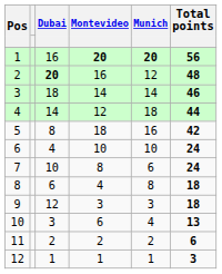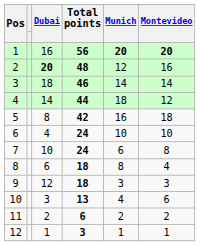columns swapped: Montevideo <-> Total points
